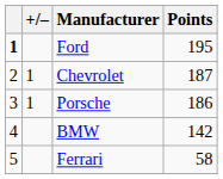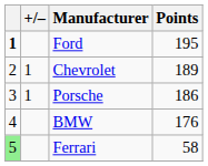Chevrolet | Points: 187 -> 189
BMW | Points: 142 -> 176
Ferrari | column 1: no background -> lightgreen background
